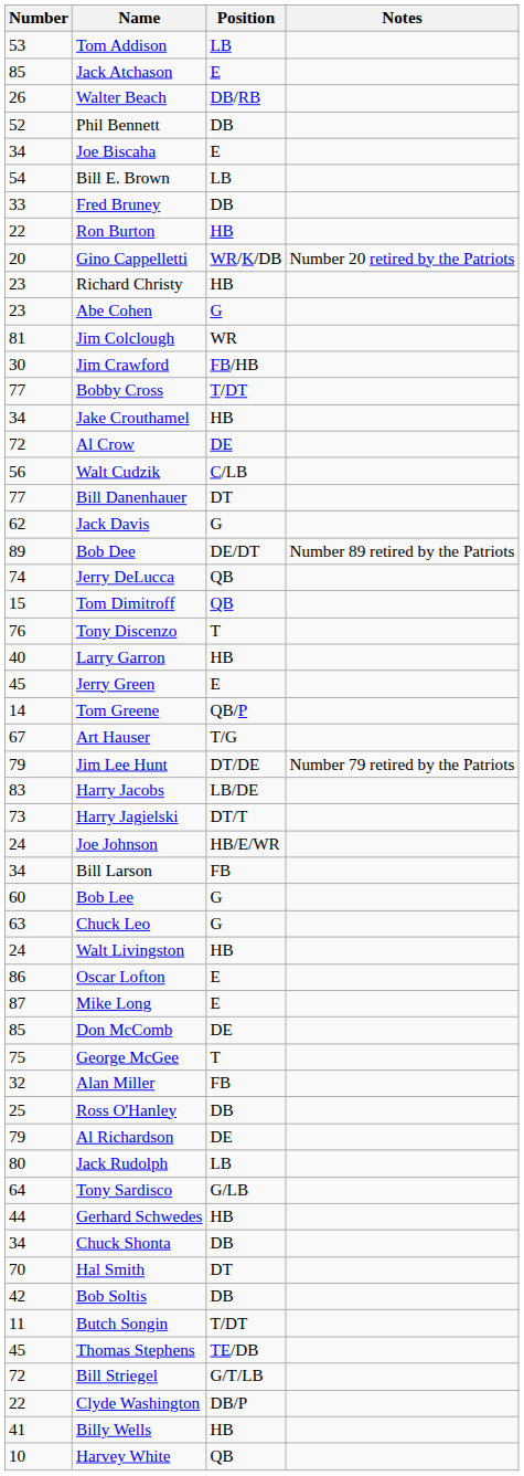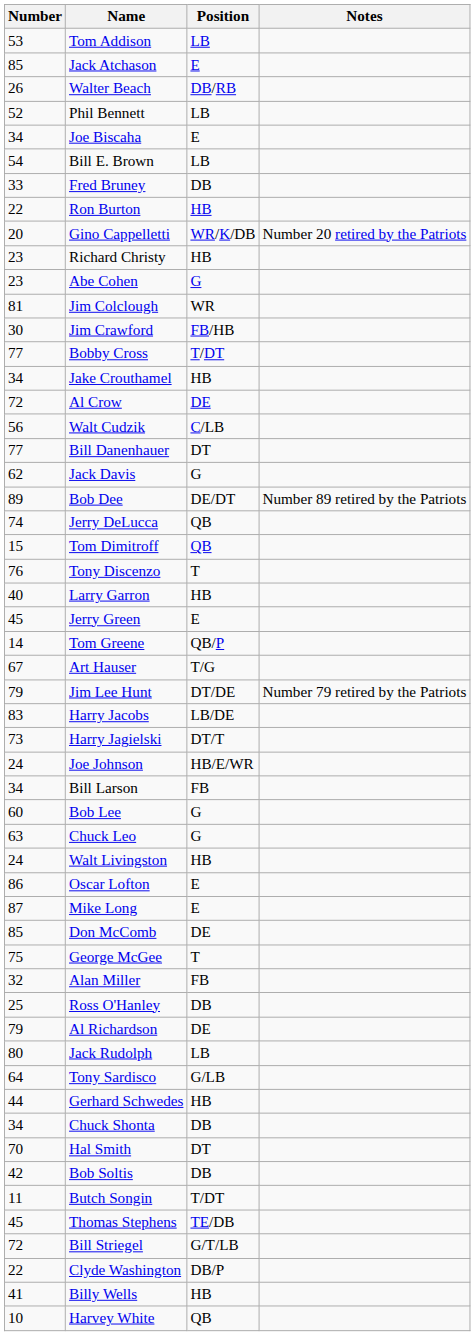Phil Bennett | Position: DB -> LB
